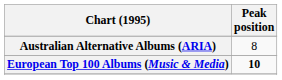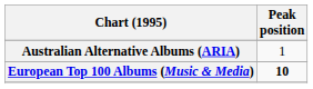Australian Alternative Albums (ARIA) | Peak position: 8 -> 1
